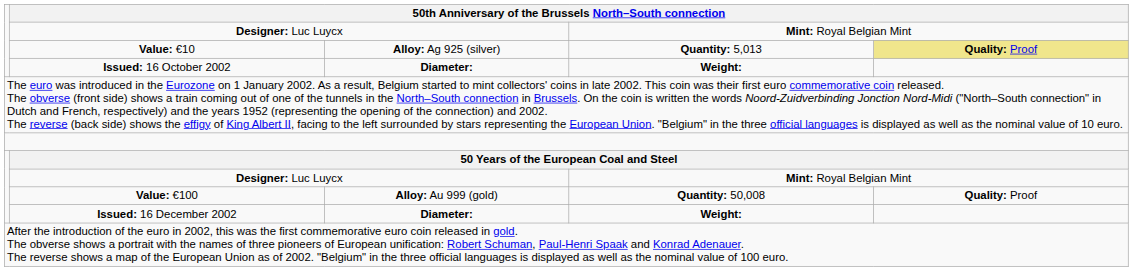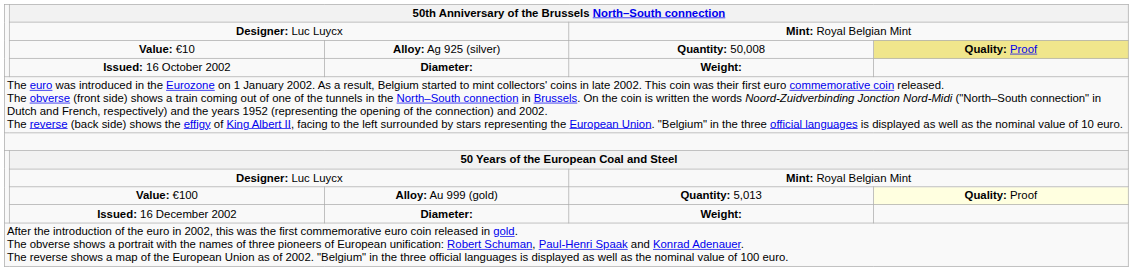Value: €10 | column 4: Quantity: 5,013 -> Quantity: 50,008
Value: €100 | column 4: Quantity: 50,008 -> Quantity: 5,013
Value: €100 | column 5: no background -> lightyellow background
